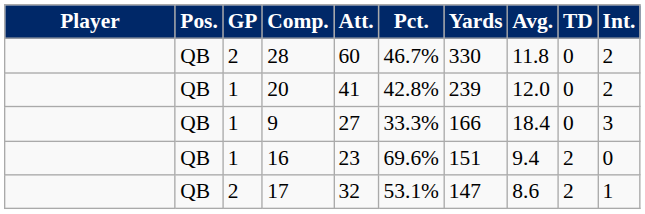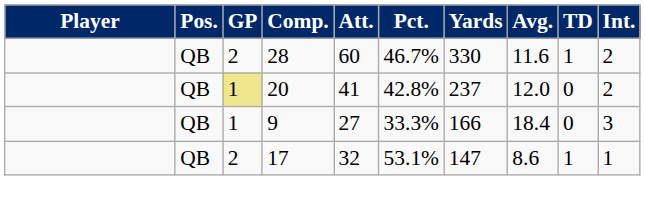28 | Avg.: 11.8 -> 11.6
28 | TD: 0 -> 1
20 | GP: no background -> khaki background
20 | Yards: 239 -> 237
- row: QB | 1 | 16 | 23 | 69.6% | 151 | 9.4 | 2 | 0
17 | TD: 2 -> 1
